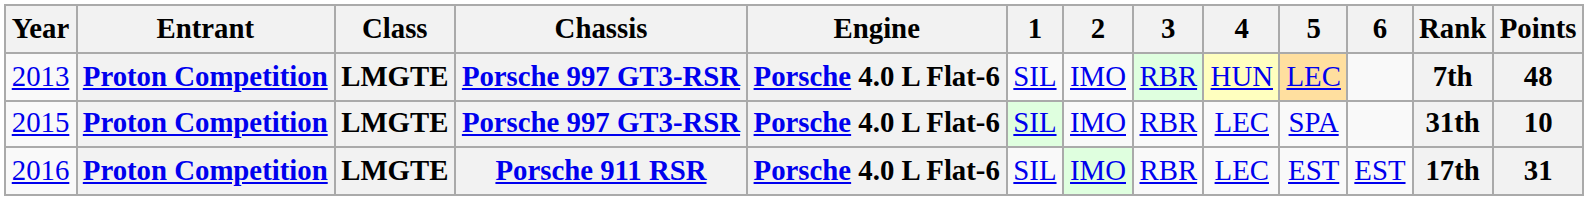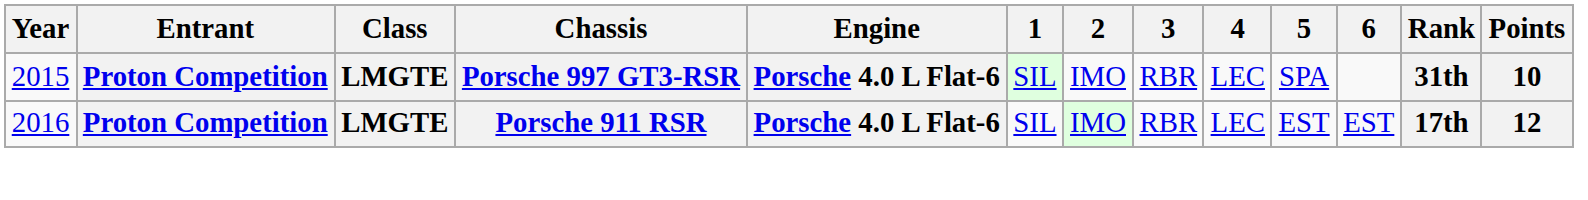- row: 2013 | Proton Competition | LMGTE | Porsche 997 GT3-RSR | Porsche 4.0 L Flat-6 | SIL | IMO | RBR | HUN | LEC | 7th | 48
2016 | Points: 31 -> 12
